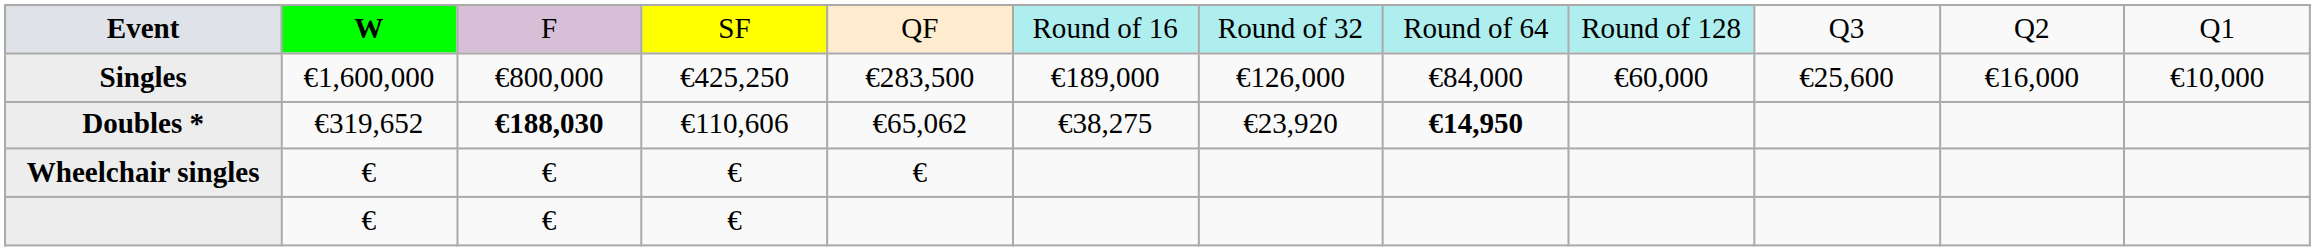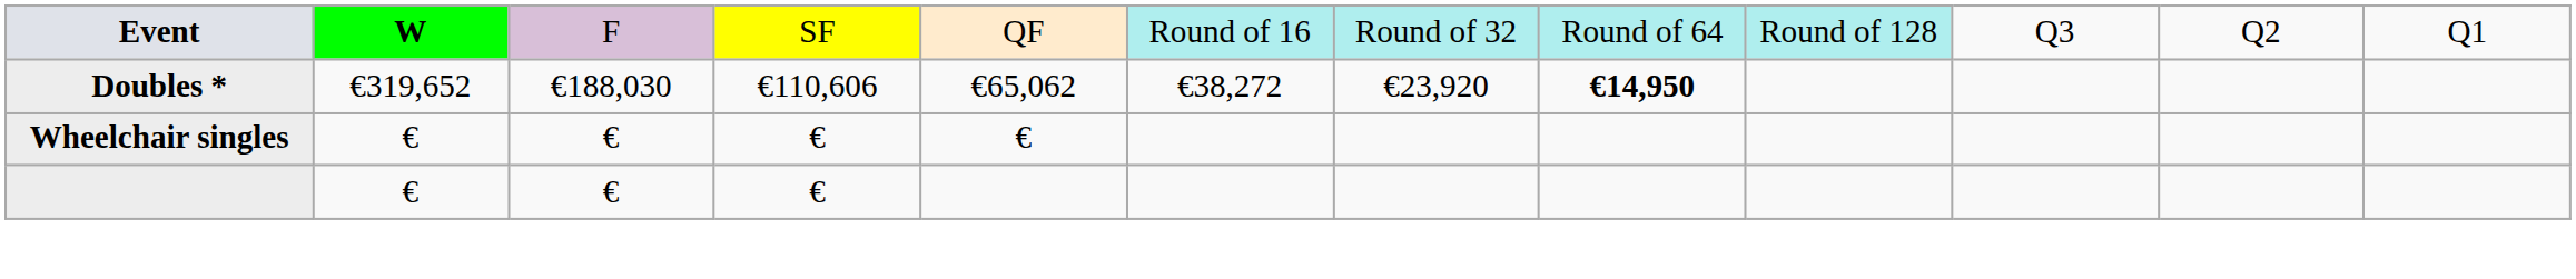- row: Singles | €1,600,000 | €800,000 | €425,250 | €283,500 | €189,000 | €126,000 | €84,000 | €60,000 | €25,600 | €16,000 | €10,000
Doubles * | column 3: bold -> normal
Doubles * | column 6: €38,275 -> €38,272
